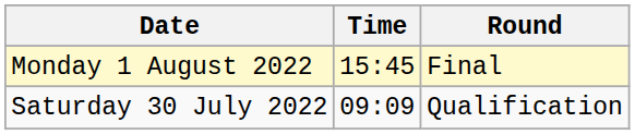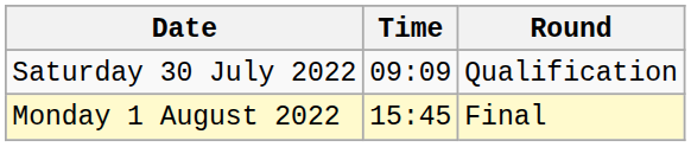rows swapped: Saturday 30 July 2022 <-> Monday 1 August 2022
